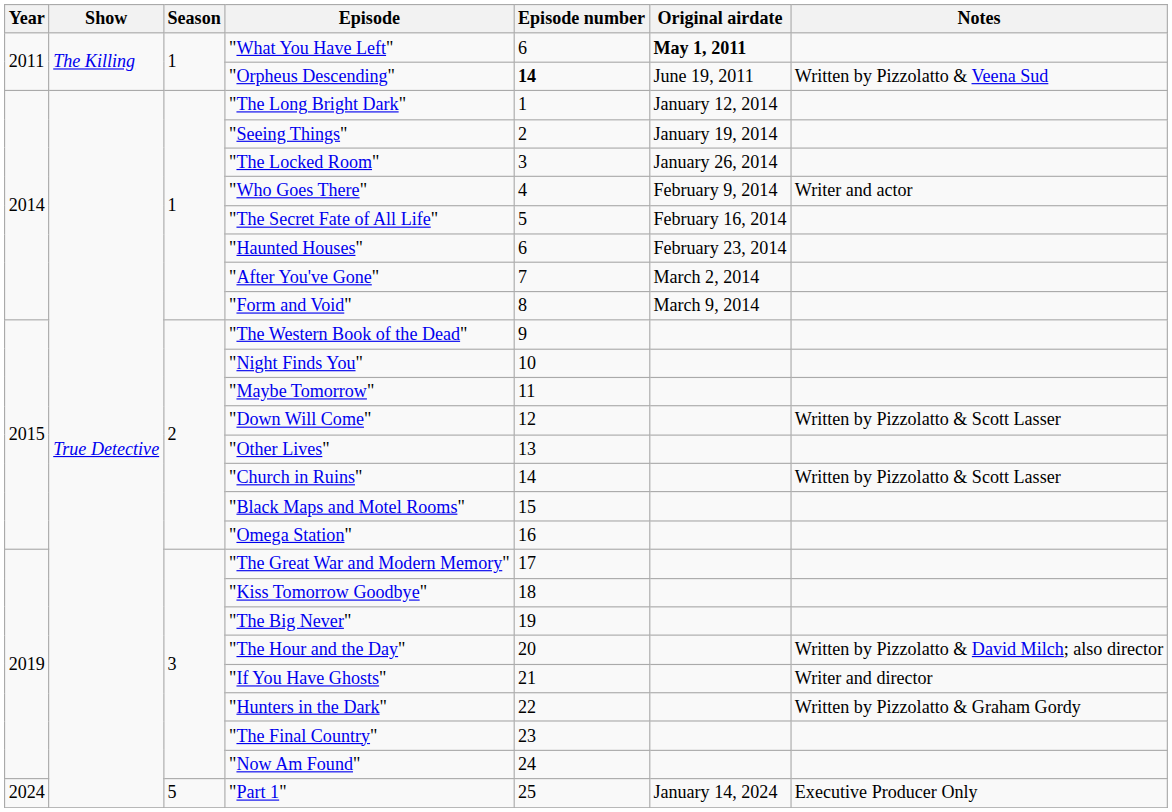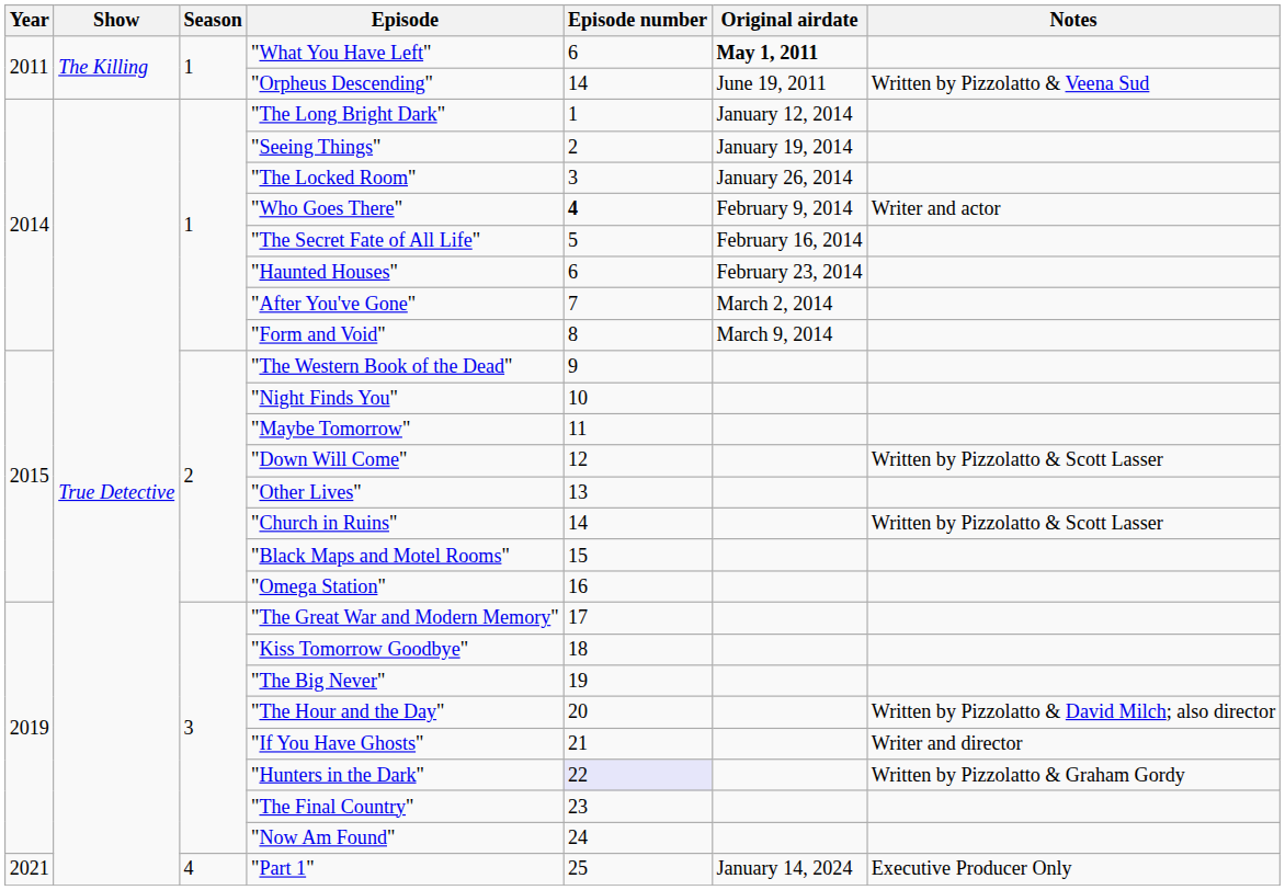"Orpheus Descending" | Episode number: bold -> normal
"Who Goes There" | Episode number: normal -> bold
"Hunters in the Dark" | Episode number: no background -> lavender background
"Part 1" | Year: 2024 -> 2021
"Part 1" | Season: 5 -> 4
